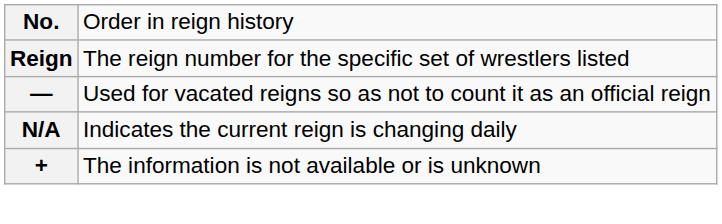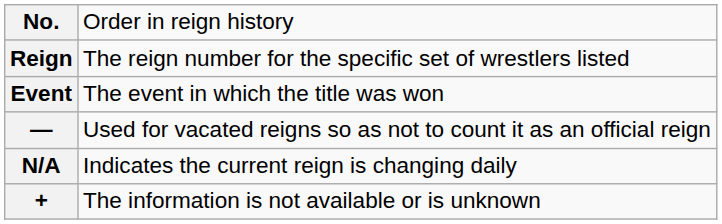+ row: Event | The event in which the title was won
